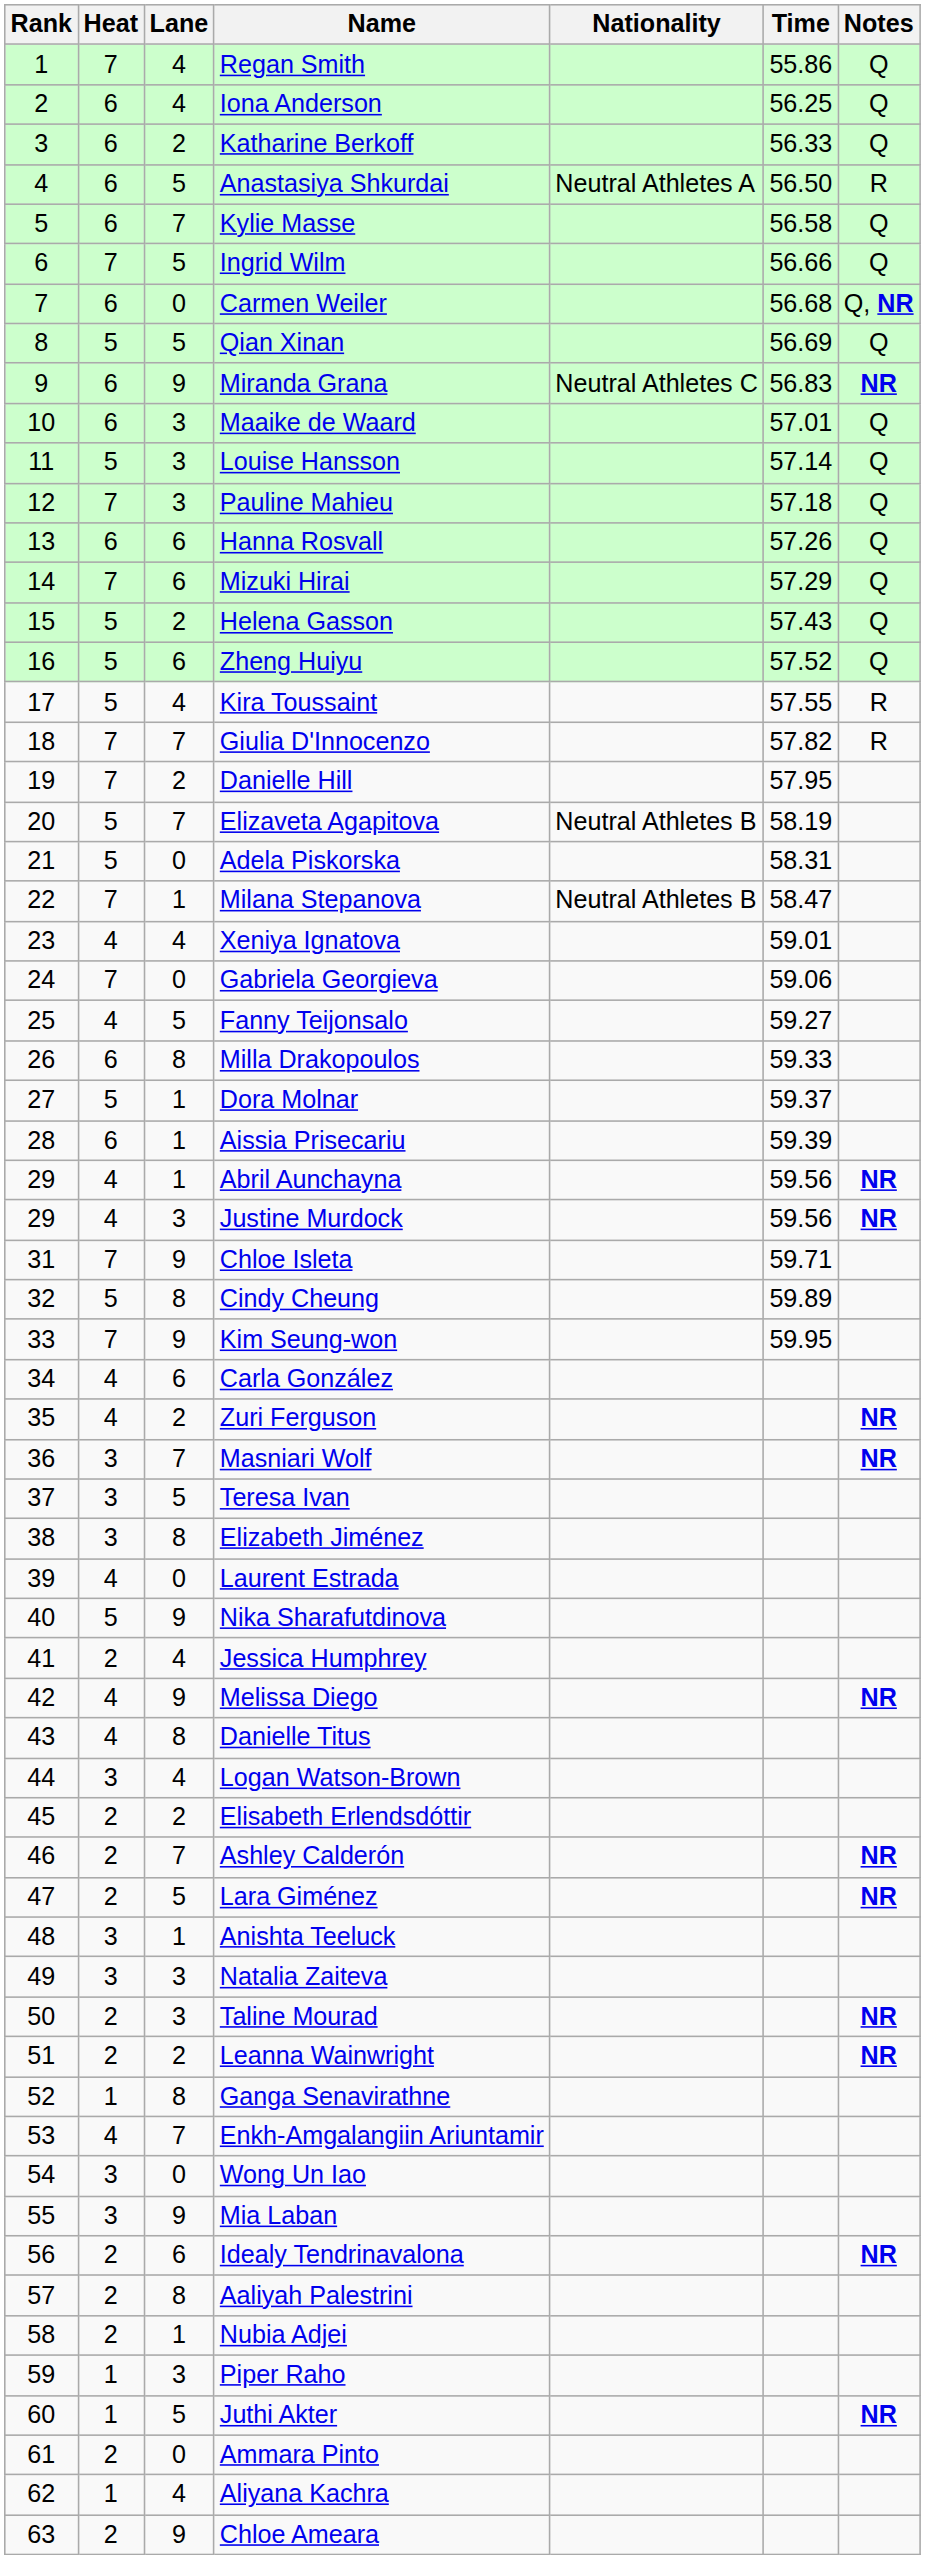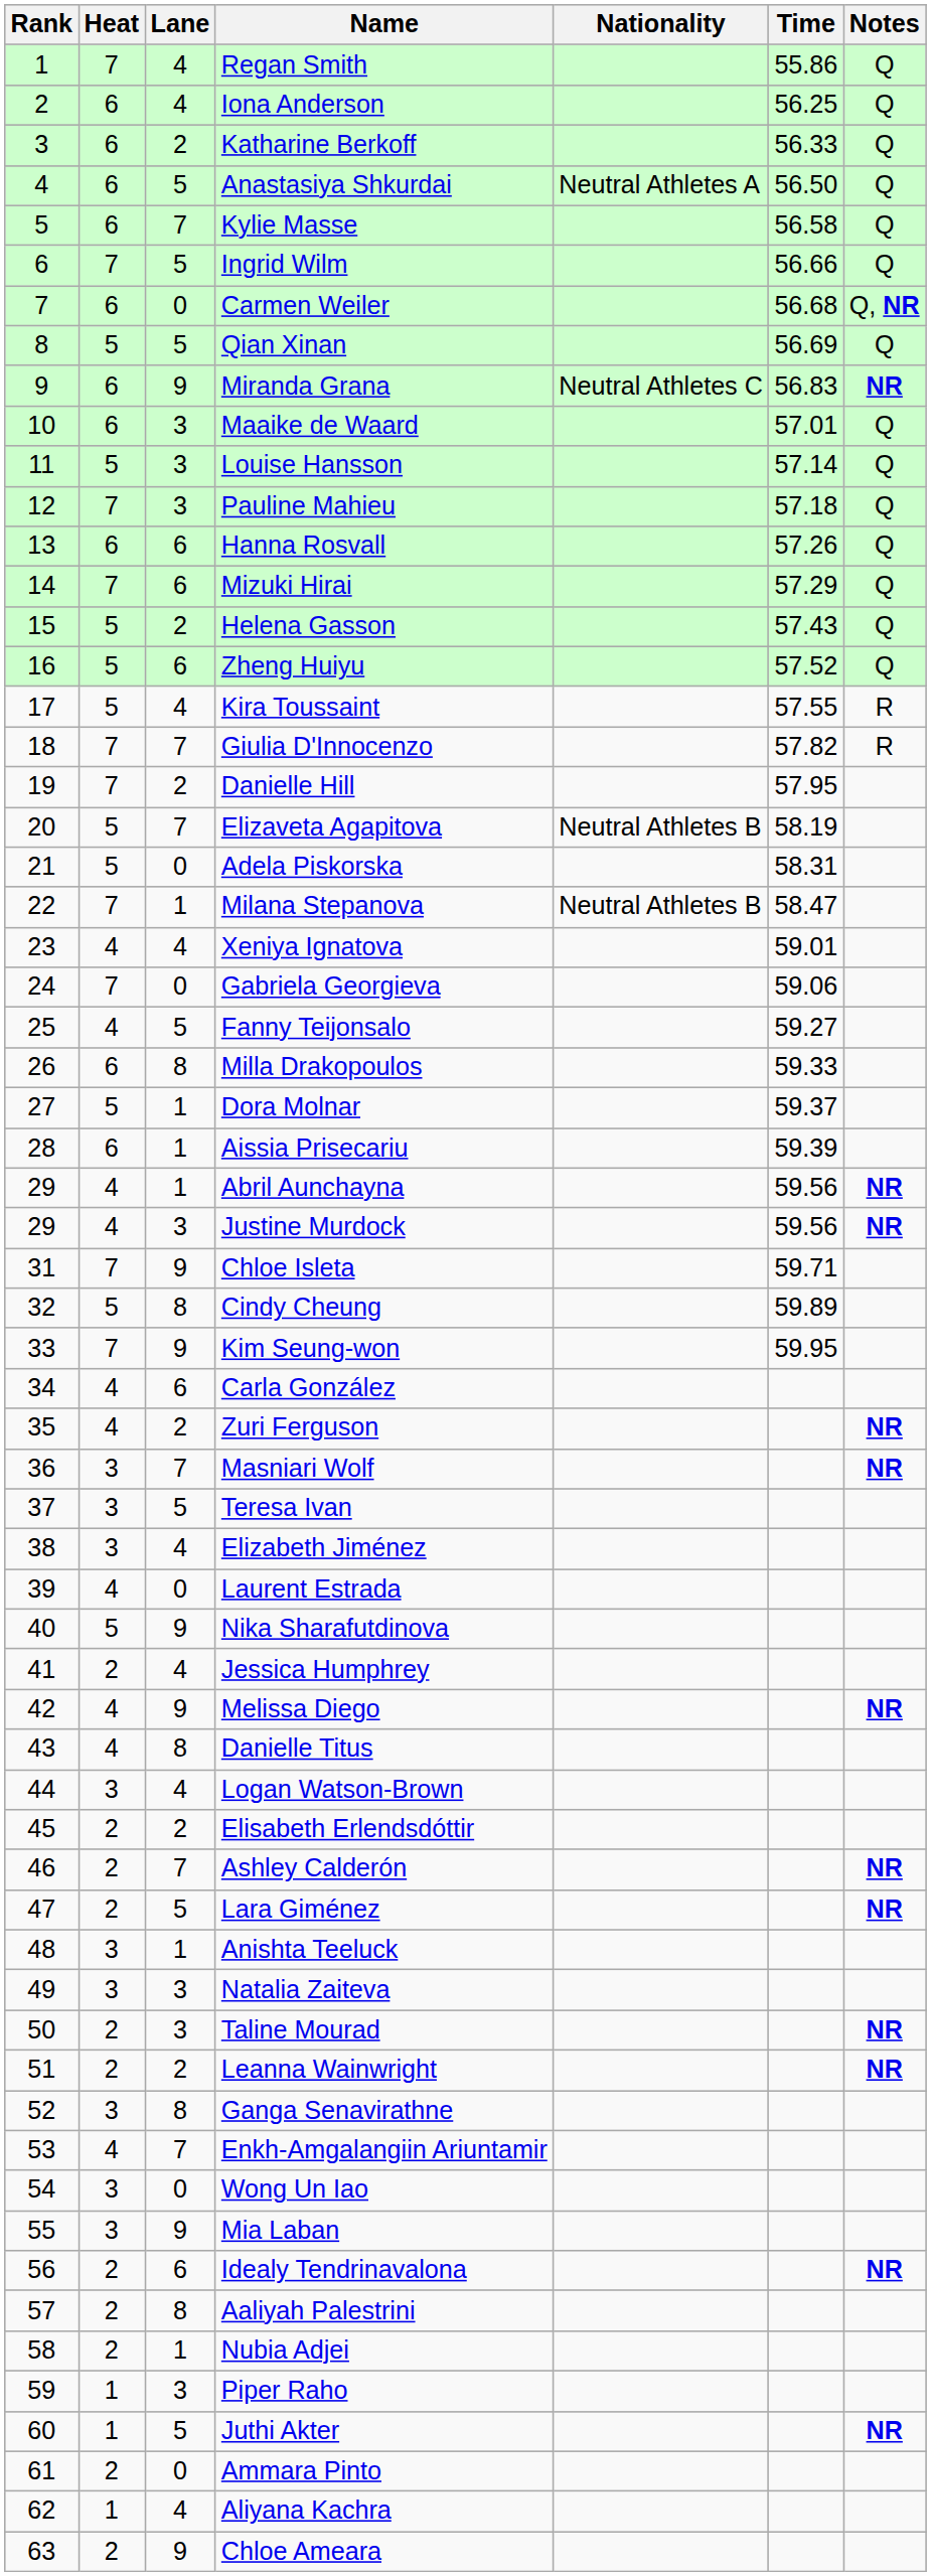Anastasiya Shkurdai | Notes: R -> Q
Elizabeth Jiménez | Lane: 8 -> 4
Ganga Senavirathne | Heat: 1 -> 3
